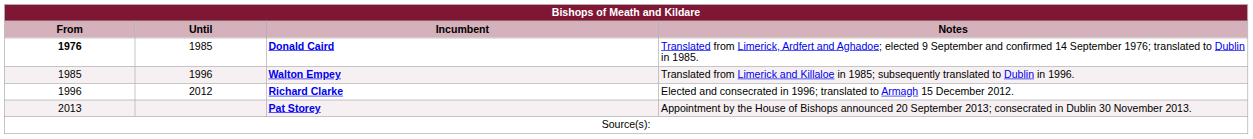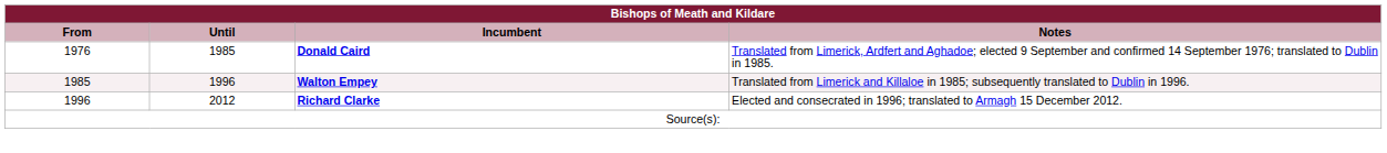Donald Caird | From: bold -> normal
- row: 2013 | Pat Storey | Appointment by the House of Bishops announced 20 September 2013; consecrated in Dublin 30 November 2013.
